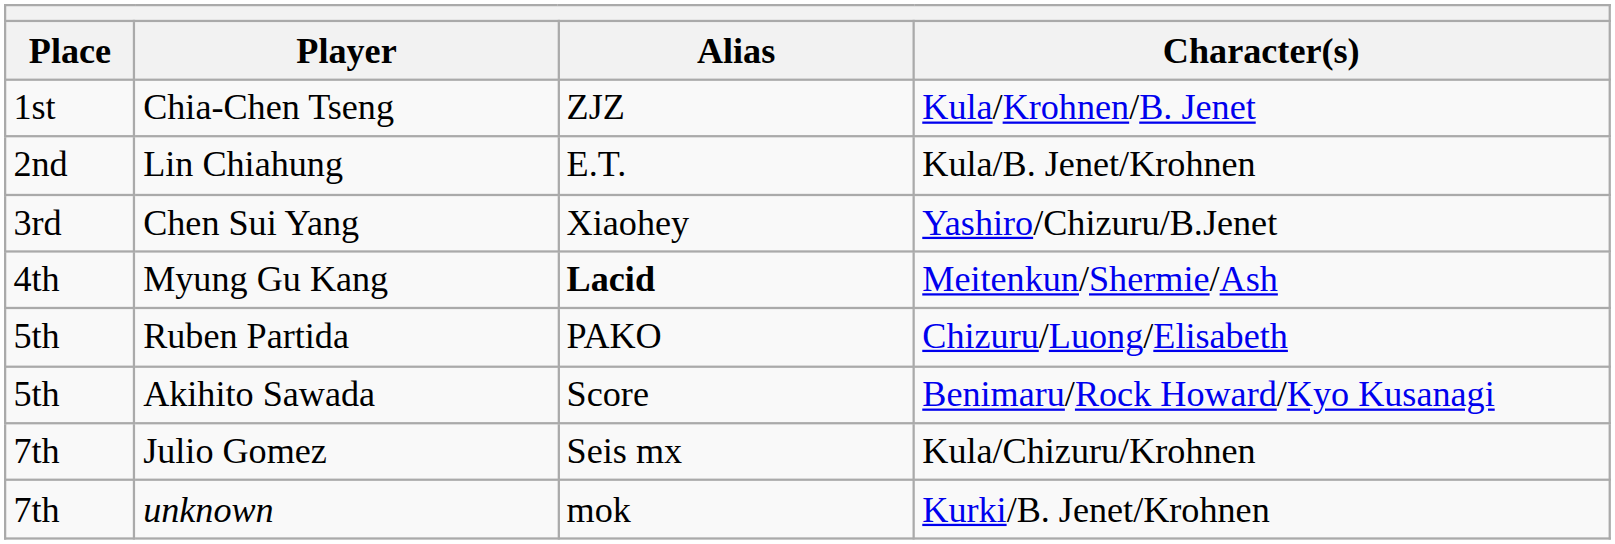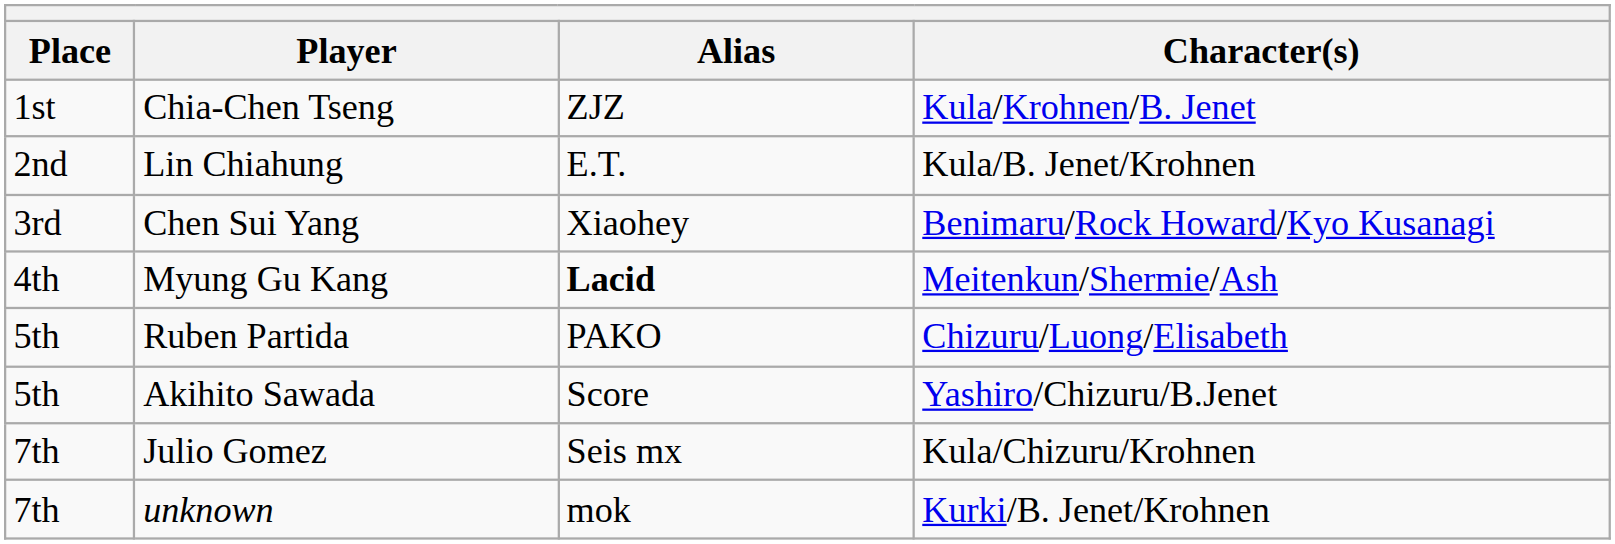Chen Sui Yang | Character(s): Yashiro/Chizuru/B.Jenet -> Benimaru/Rock Howard/Kyo Kusanagi
Akihito Sawada | Character(s): Benimaru/Rock Howard/Kyo Kusanagi -> Yashiro/Chizuru/B.Jenet
